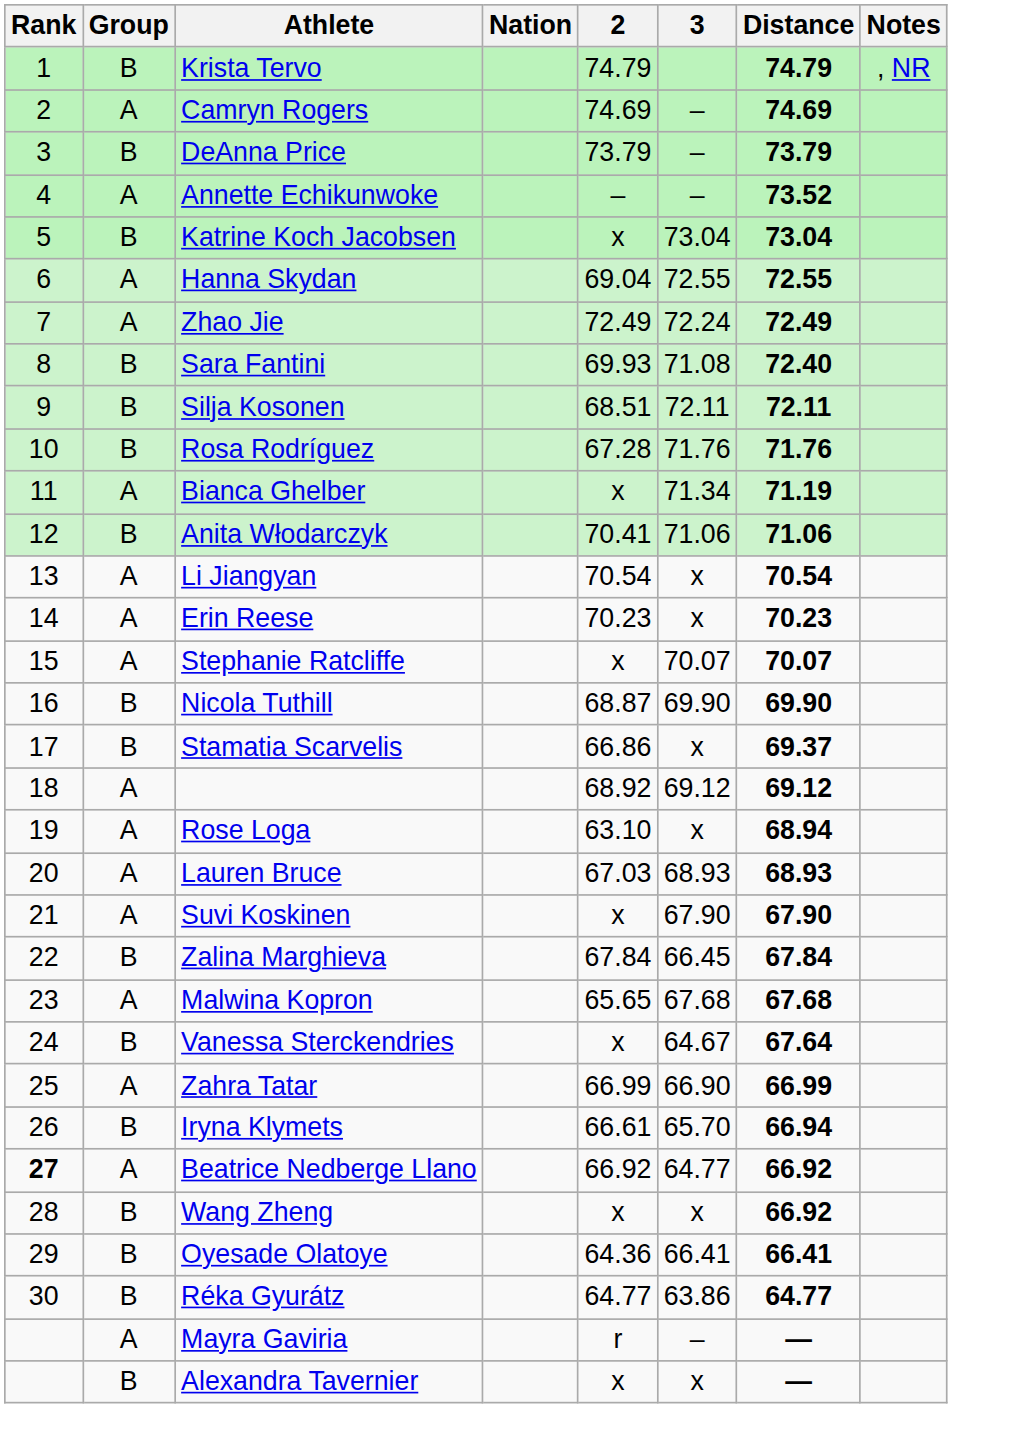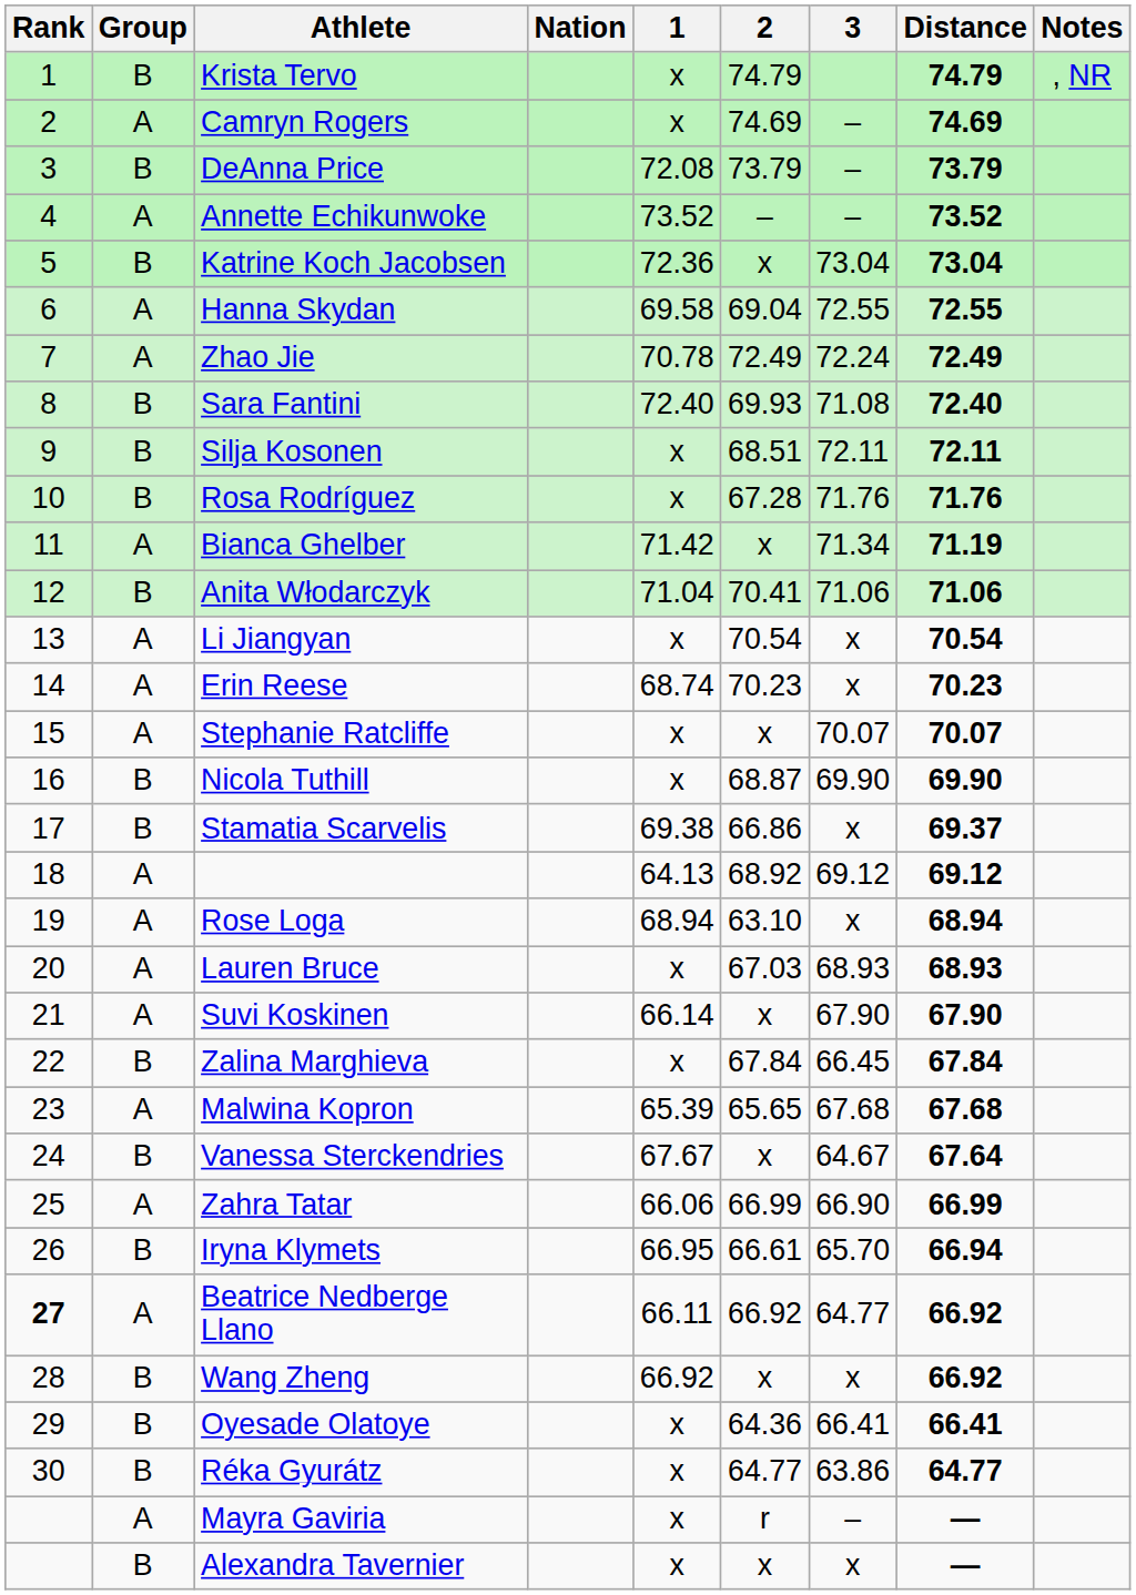+ column: 1 | x | x | 72.08 | 73.52 | 72.36 | 69.58 | 70.78 | 72.40 | x | x | 71.42 | 71.04 | x | 68.74 | x | x | 69.38 | 64.13 | 68.94 | x | 66.14 | x | 65.39 | 67.67 | 66.06 | 66.95 | 66.11 | 66.92 | x | x | x | x
